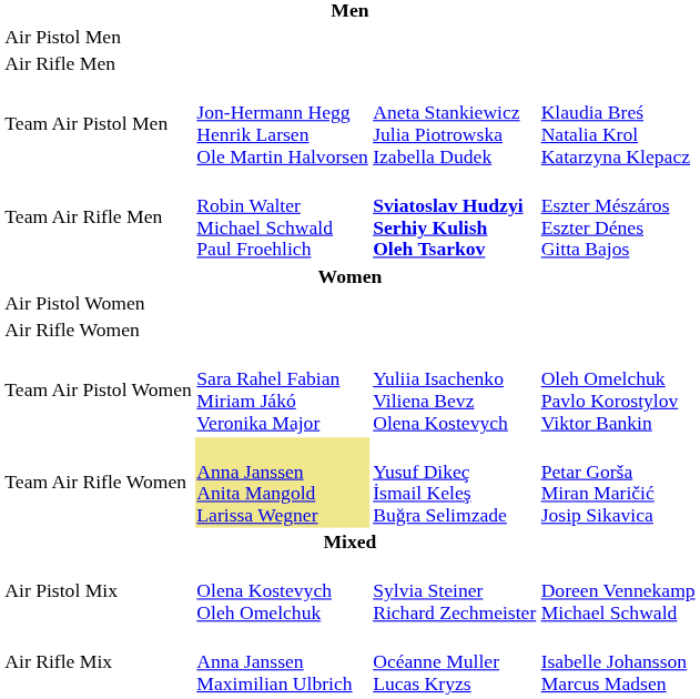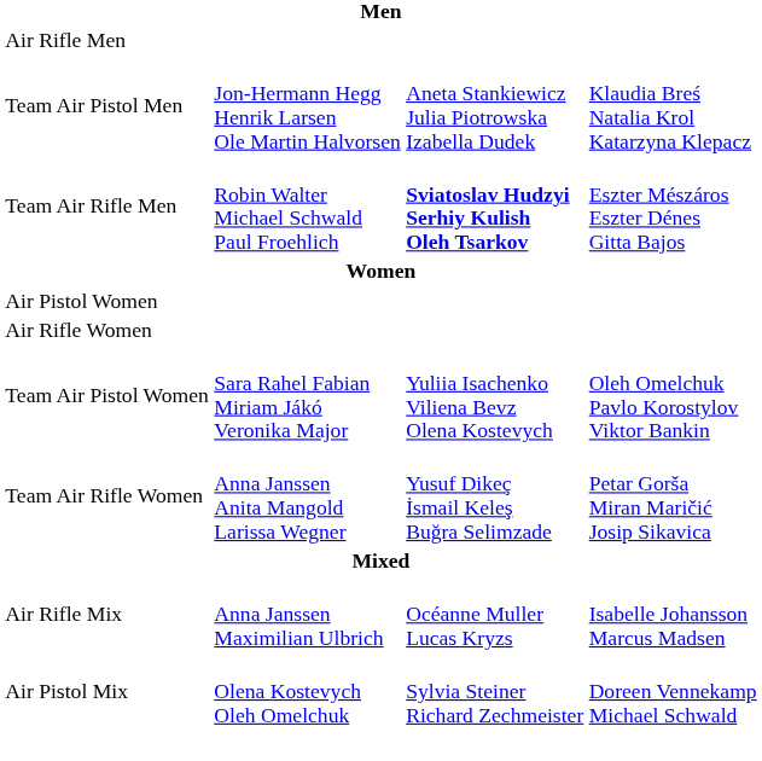- row: Air Pistol Men
Team Air Rifle Women | column 2: khaki background -> no background
rows swapped: Air Pistol Mix <-> Air Rifle Mix
